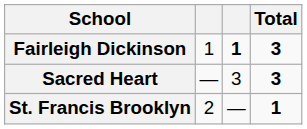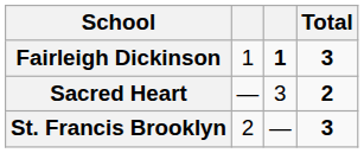Sacred Heart | Total: 3 -> 2
St. Francis Brooklyn | Total: 1 -> 3
